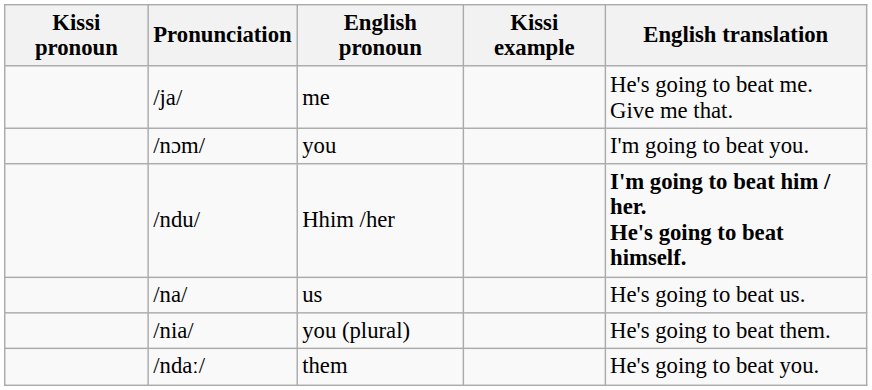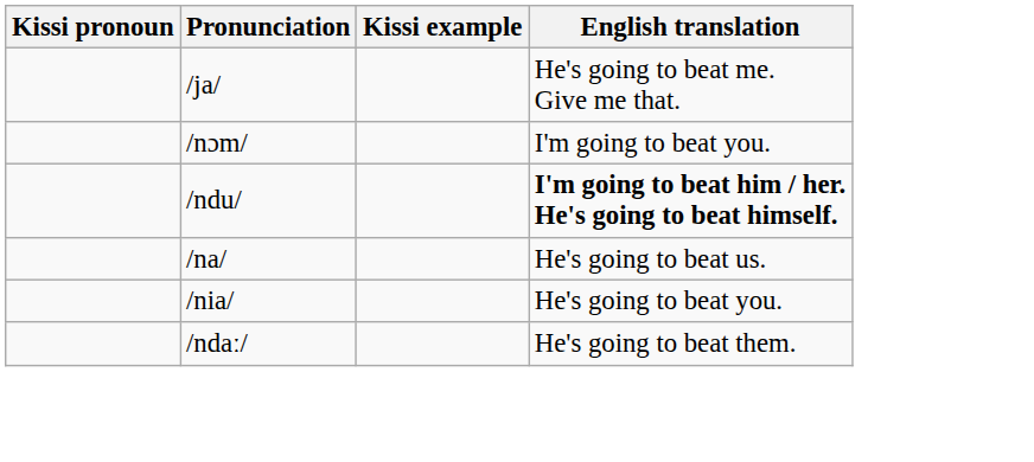- column: English pronoun | me | you | Hhim /her | us | you (plural) | them
/nia/ | English translation: He's going to beat them. -> He's going to beat you.
/ndaː/ | English translation: He's going to beat you. -> He's going to beat them.
